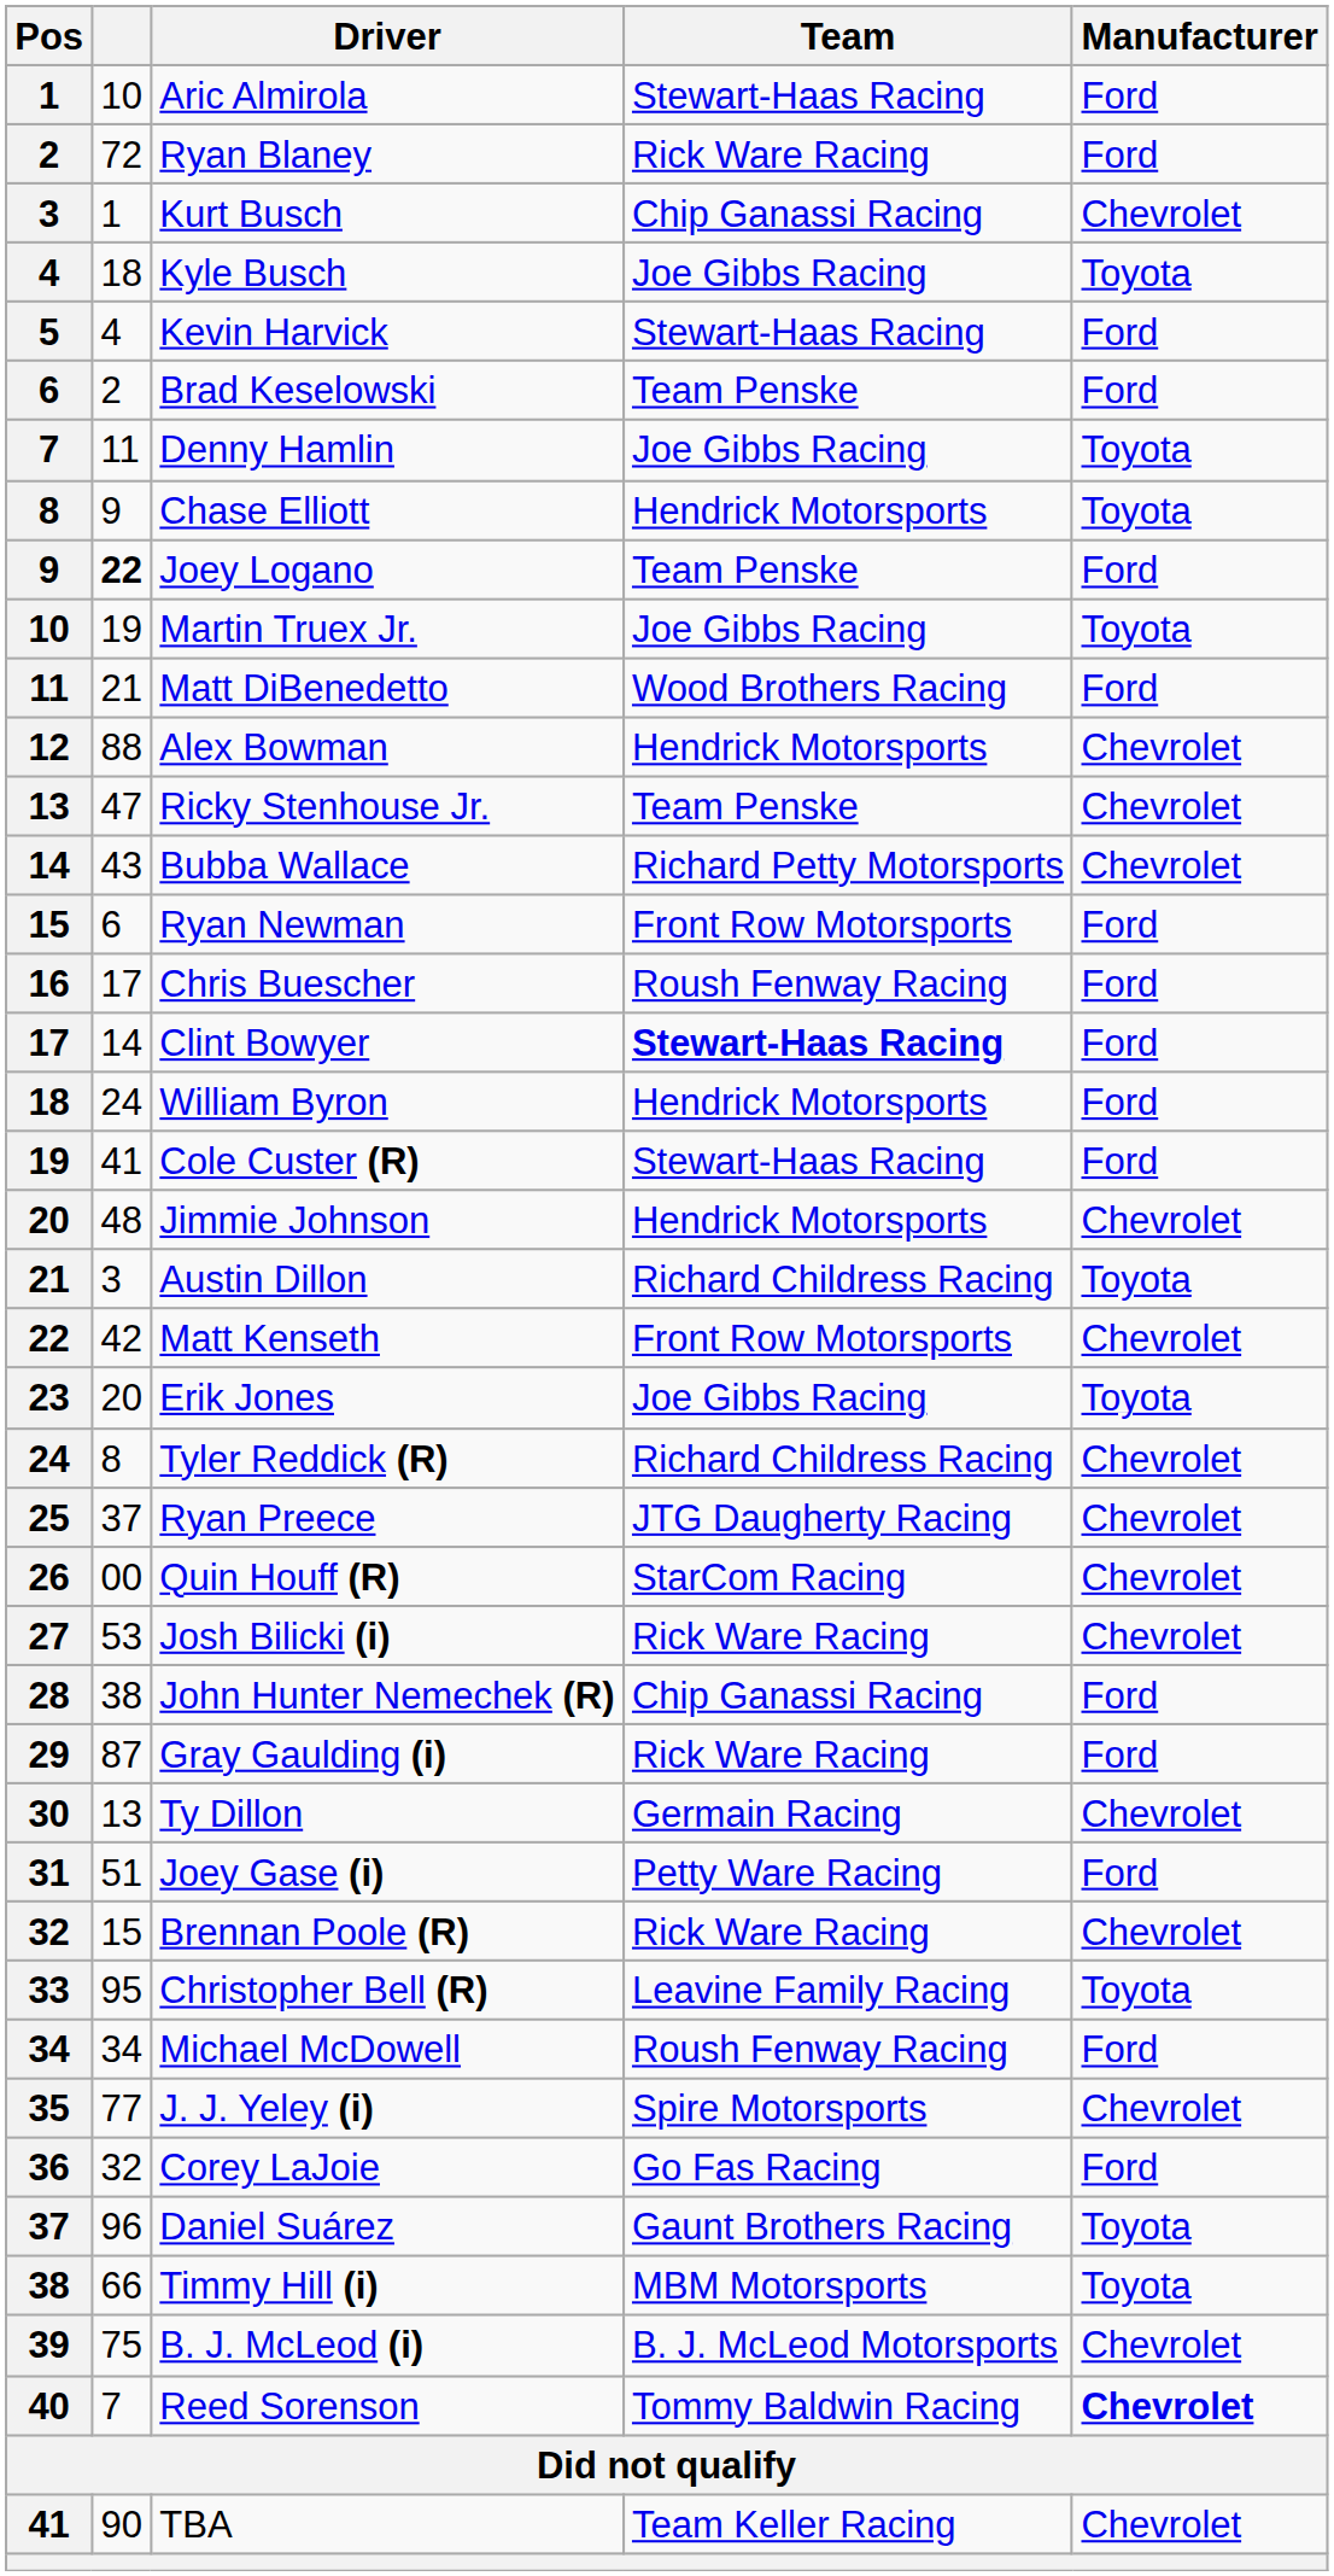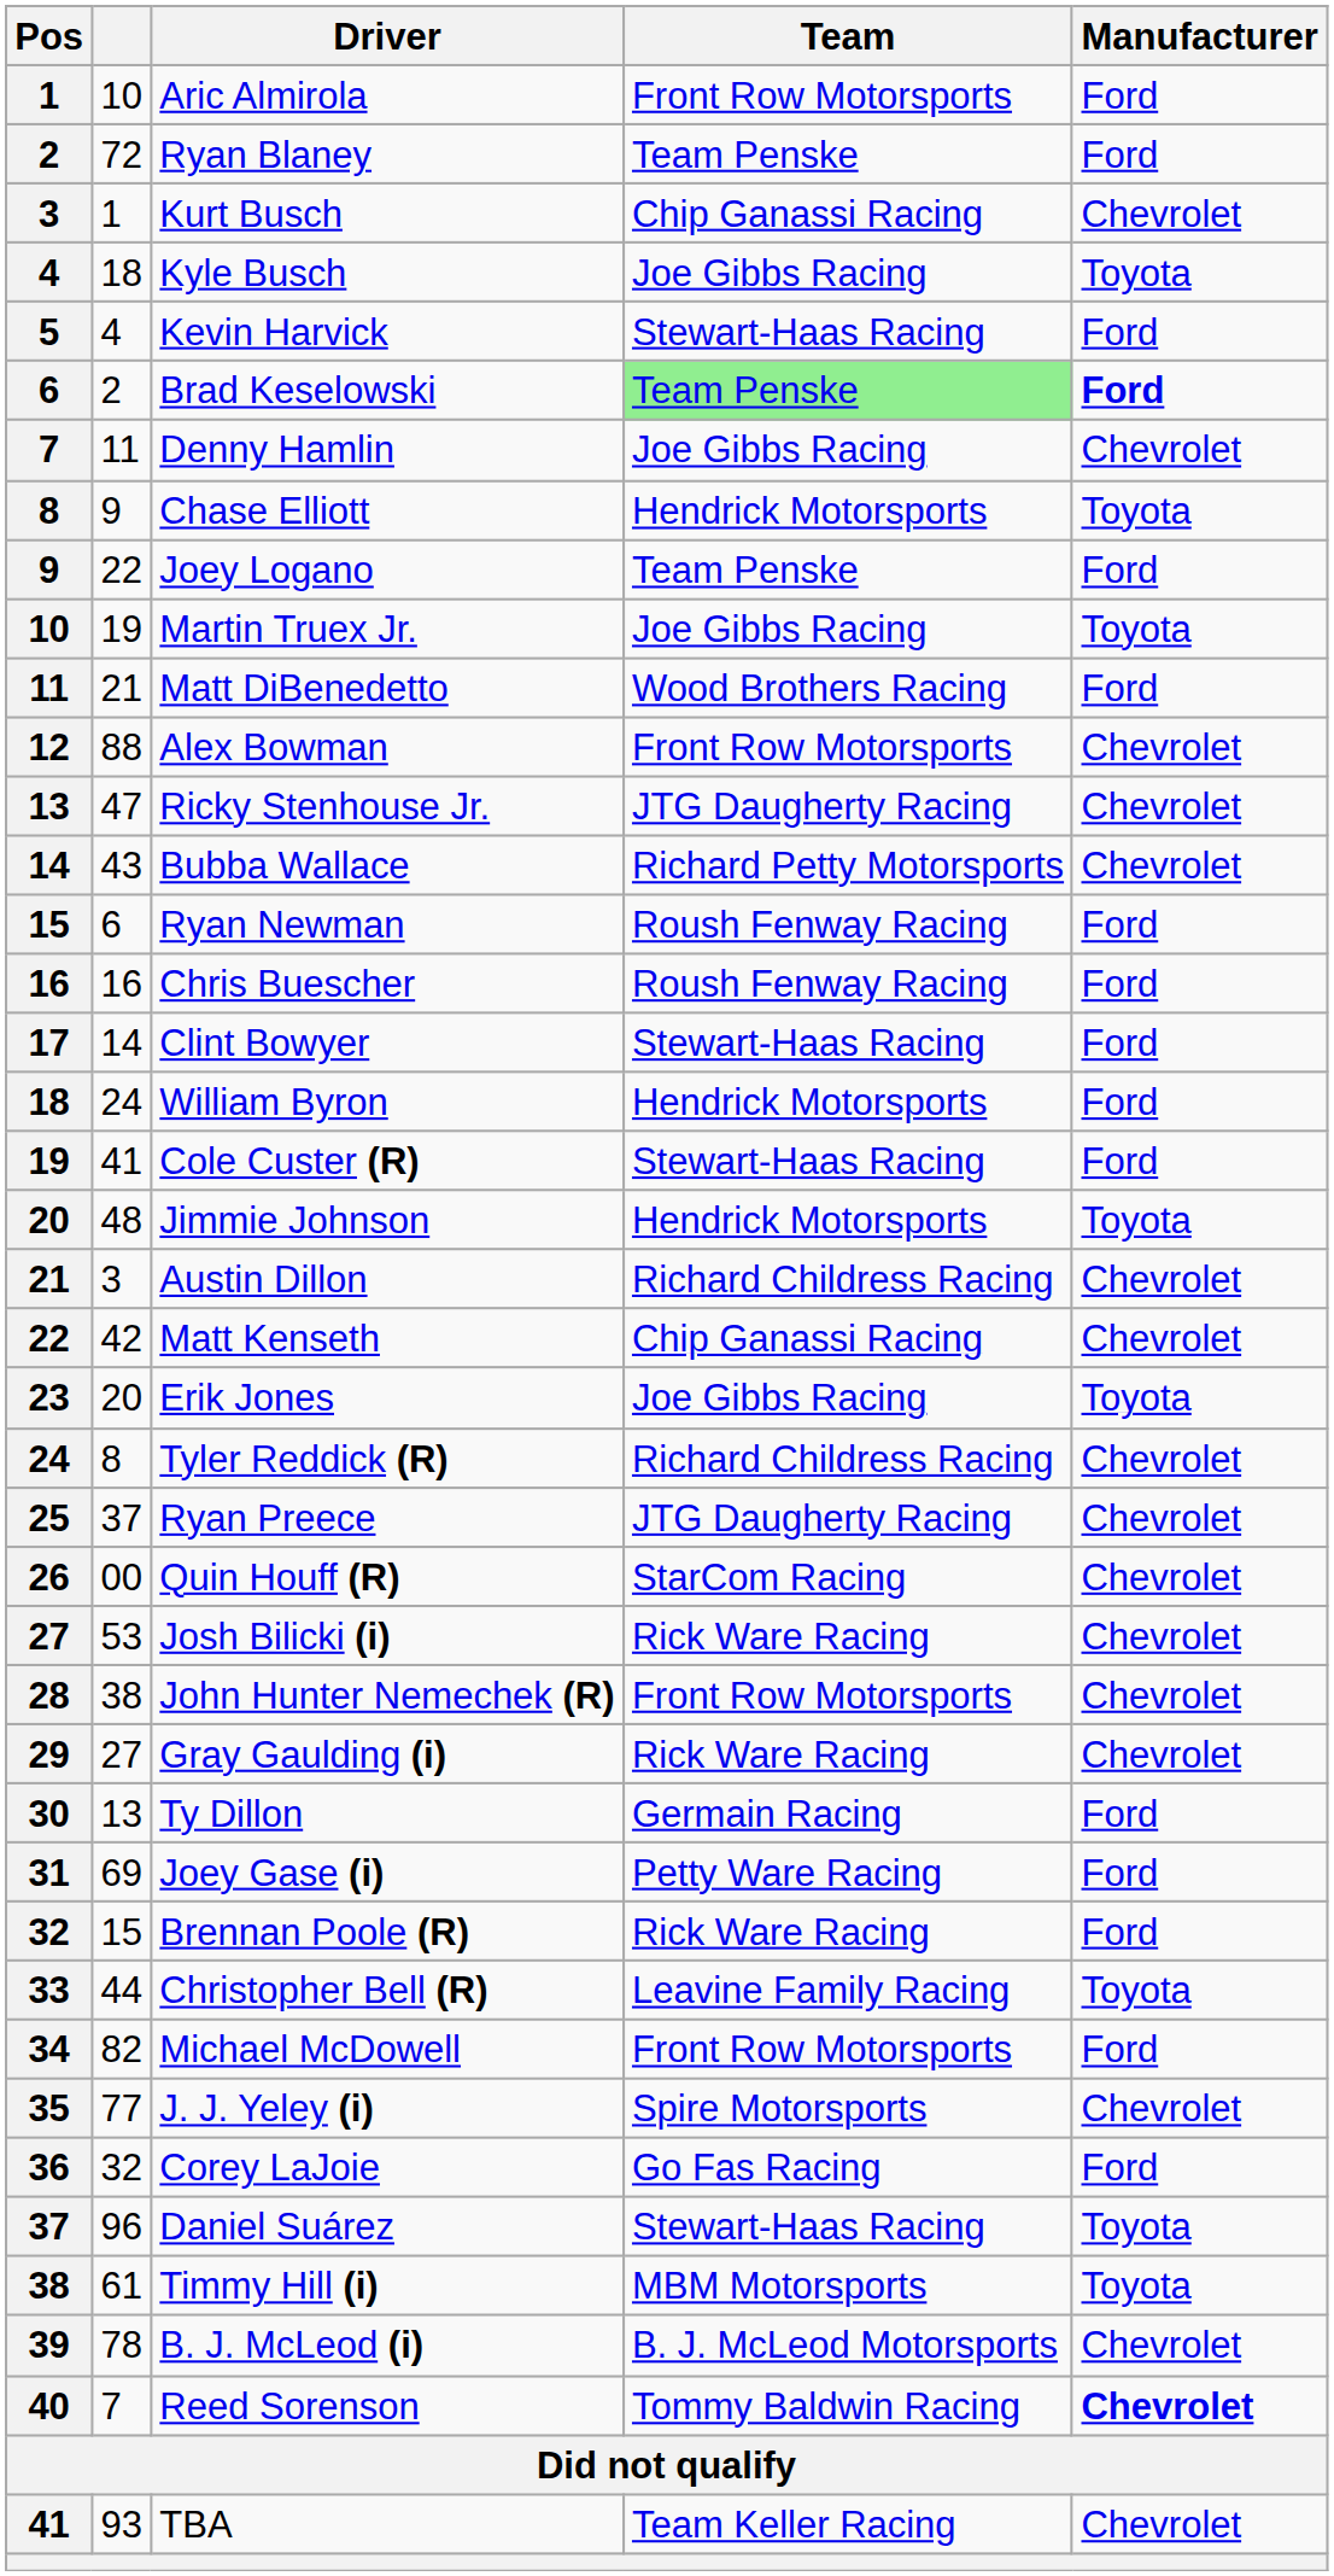Aric Almirola | Team: Stewart-Haas Racing -> Front Row Motorsports
Ryan Blaney | Team: Rick Ware Racing -> Team Penske
Brad Keselowski | Team: no background -> lightgreen background
Brad Keselowski | Manufacturer: normal -> bold
Denny Hamlin | Manufacturer: Toyota -> Chevrolet
Joey Logano | column 2: bold -> normal
Alex Bowman | Team: Hendrick Motorsports -> Front Row Motorsports
Ricky Stenhouse Jr. | Team: Team Penske -> JTG Daugherty Racing
Ryan Newman | Team: Front Row Motorsports -> Roush Fenway Racing
Chris Buescher | column 2: 17 -> 16
Clint Bowyer | Team: bold -> normal
Jimmie Johnson | Manufacturer: Chevrolet -> Toyota
Austin Dillon | Manufacturer: Toyota -> Chevrolet
Matt Kenseth | Team: Front Row Motorsports -> Chip Ganassi Racing
John Hunter Nemechek (R) | Team: Chip Ganassi Racing -> Front Row Motorsports
John Hunter Nemechek (R) | Manufacturer: Ford -> Chevrolet
Gray Gaulding (i) | column 2: 87 -> 27
Gray Gaulding (i) | Manufacturer: Ford -> Chevrolet
Ty Dillon | Manufacturer: Chevrolet -> Ford
Joey Gase (i) | column 2: 51 -> 69
Brennan Poole (R) | Manufacturer: Chevrolet -> Ford
Christopher Bell (R) | column 2: 95 -> 44
Michael McDowell | column 2: 34 -> 82
Michael McDowell | Team: Roush Fenway Racing -> Front Row Motorsports
Daniel Suárez | Team: Gaunt Brothers Racing -> Stewart-Haas Racing
Timmy Hill (i) | column 2: 66 -> 61
B. J. McLeod (i) | column 2: 75 -> 78
TBA | column 2: 90 -> 93
